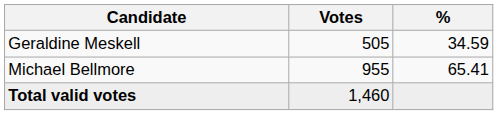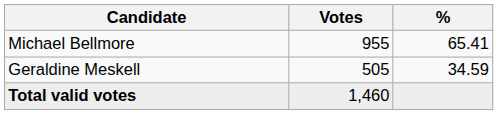rows swapped: Michael Bellmore <-> Geraldine Meskell
